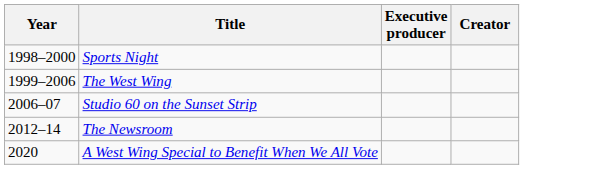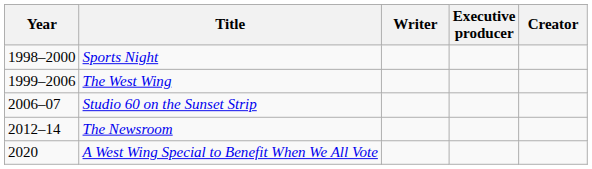+ column: Writer
